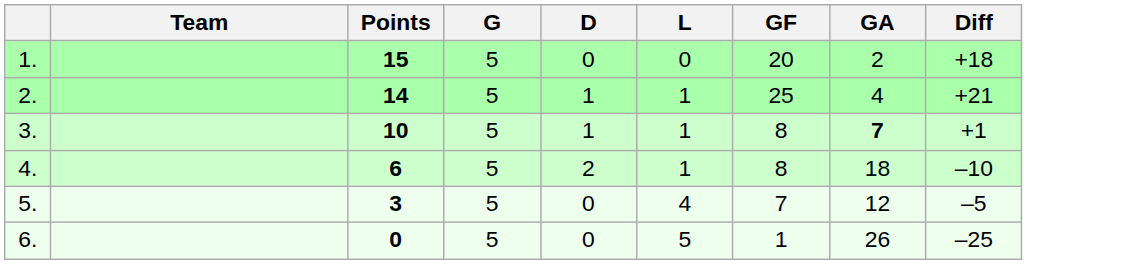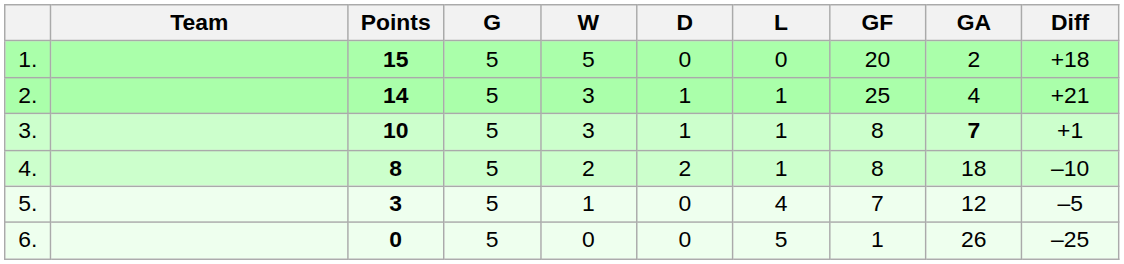+ column: W | 5 | 3 | 3 | 2 | 1 | 0
4. | Points: 6 -> 8
